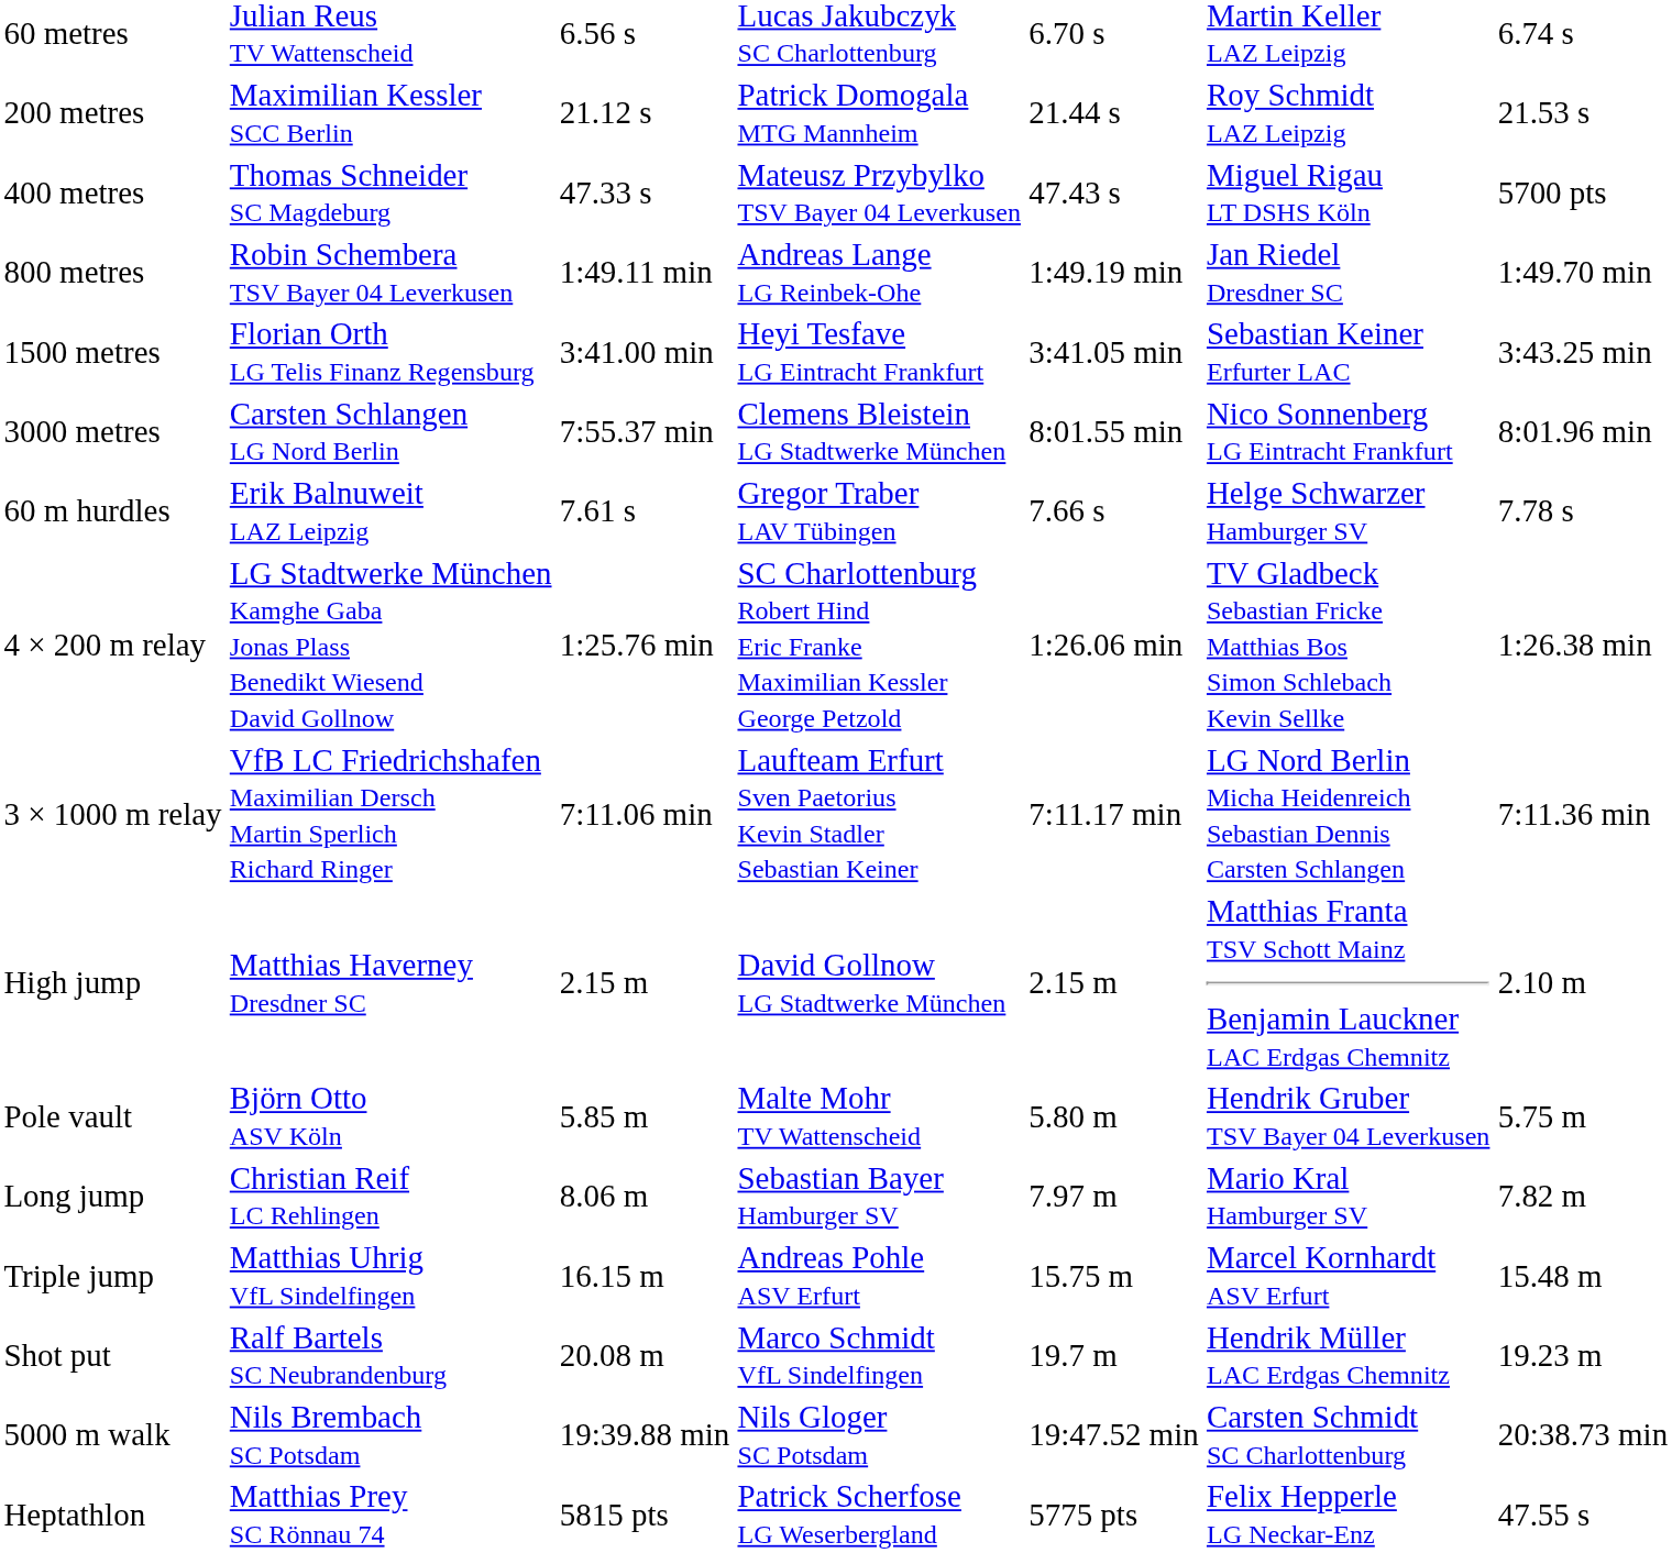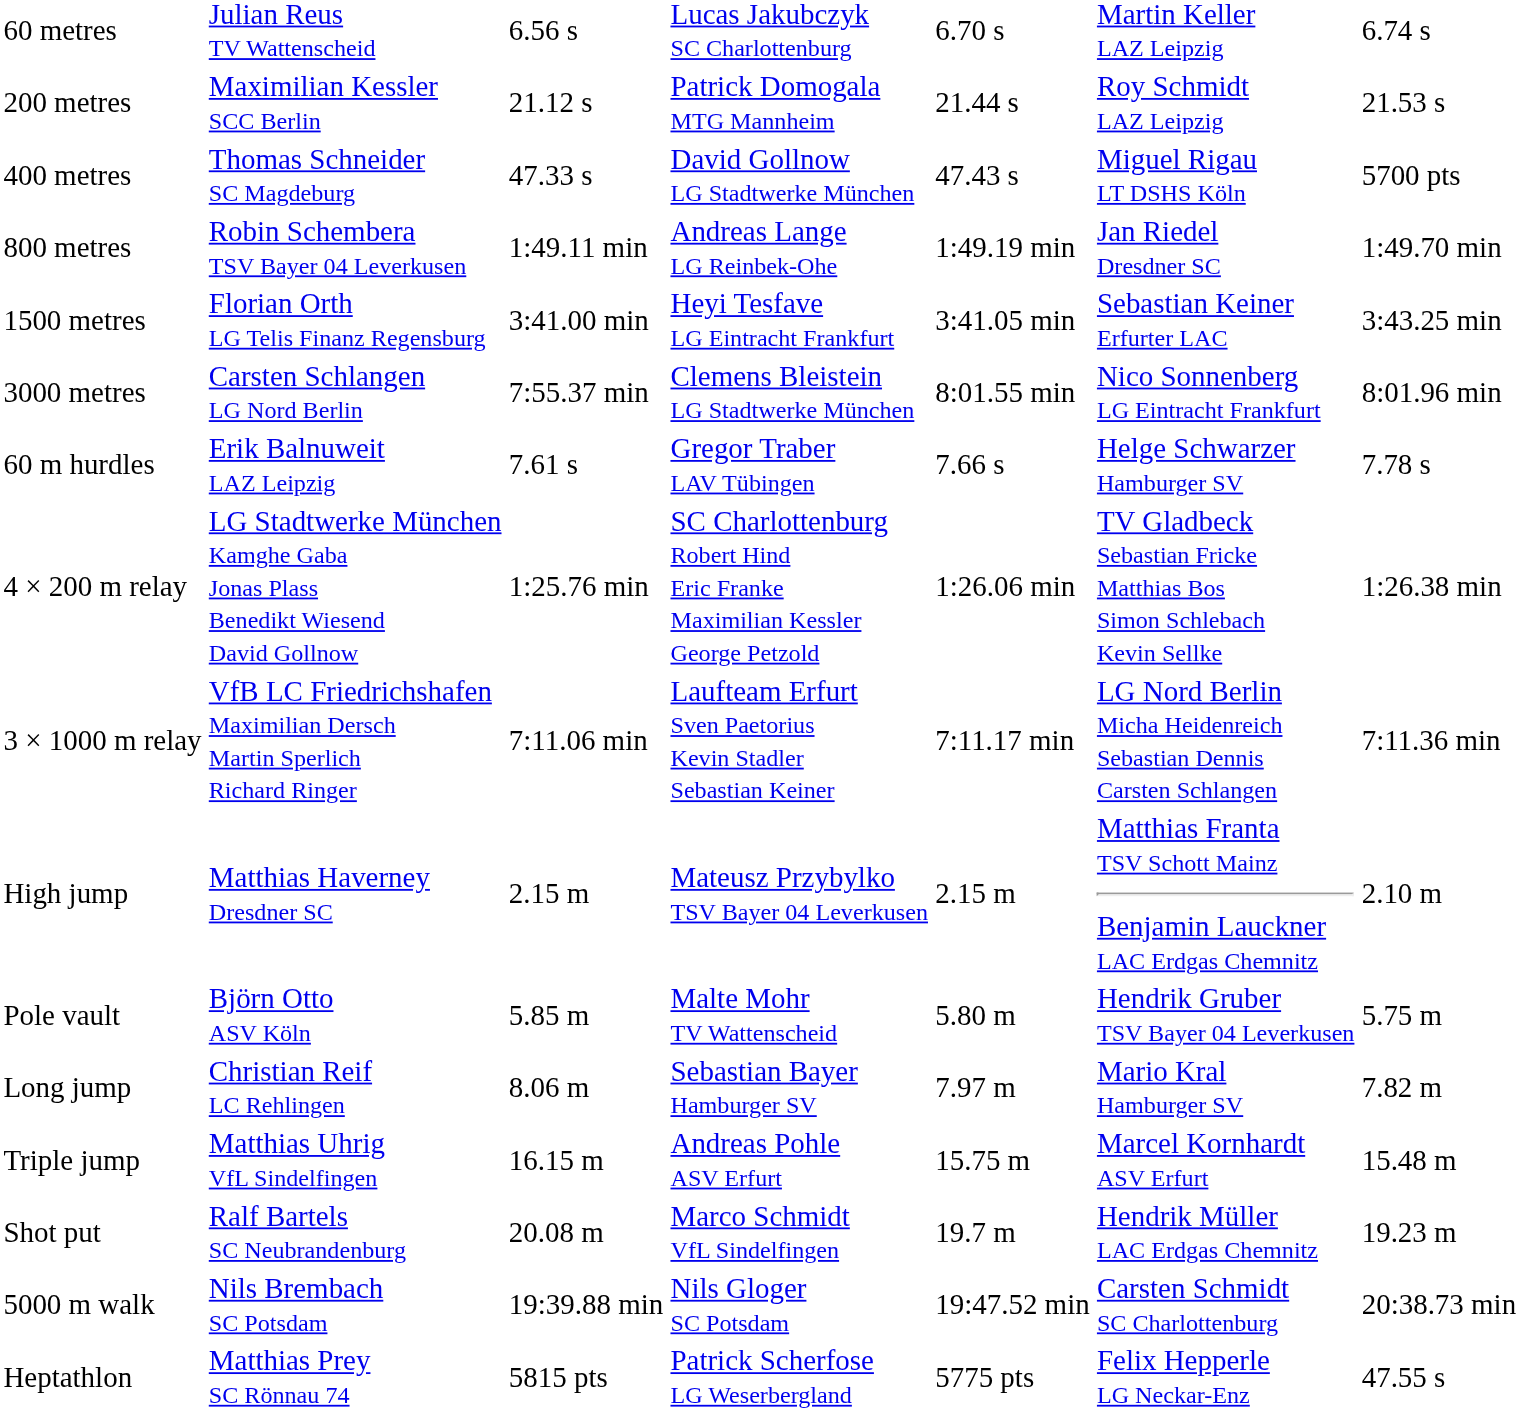400 metres | column 4: Mateusz Przybylko TSV Bayer 04 Leverkusen -> David Gollnow LG Stadtwerke München
High jump | column 4: David Gollnow LG Stadtwerke München -> Mateusz Przybylko TSV Bayer 04 Leverkusen
